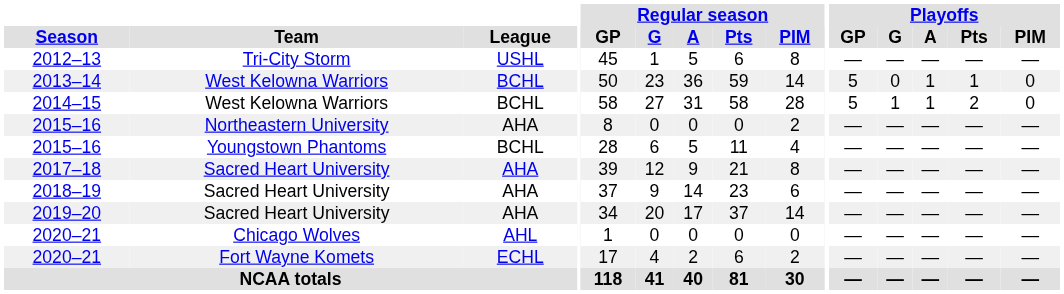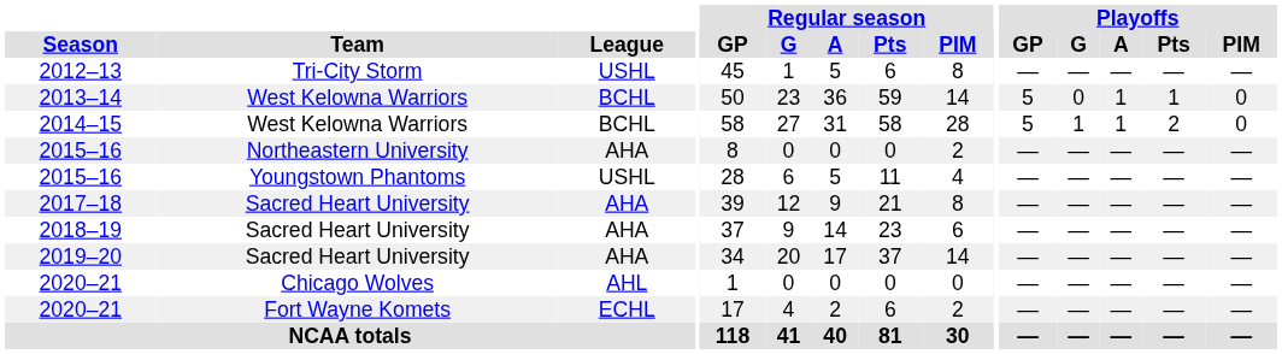2015–16 / Youngstown Phantoms | League: BCHL -> USHL
